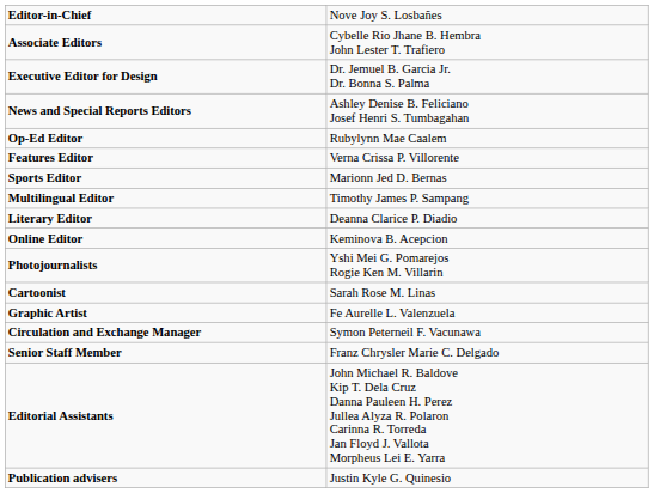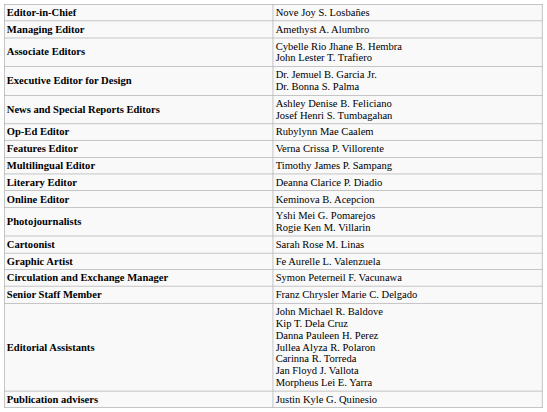+ row: Managing Editor | Amethyst A. Alumbro
- row: Sports Editor | Marionn Jed D. Bernas
